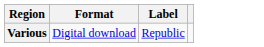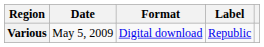+ column: Date | May 5, 2009
